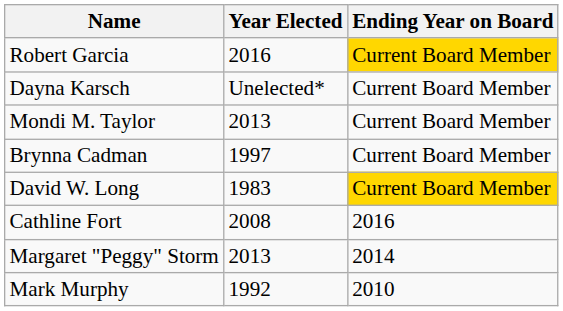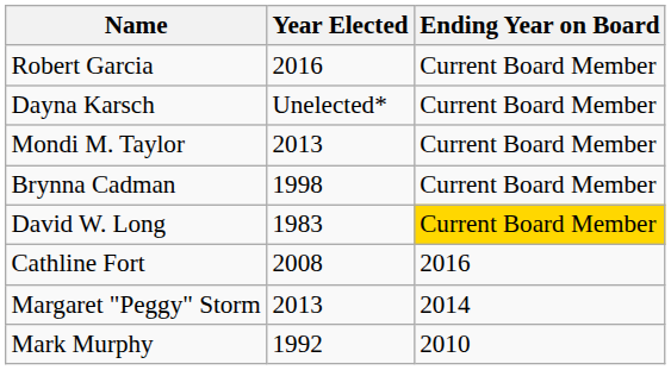Robert Garcia | Ending Year on Board: gold background -> no background
Brynna Cadman | Year Elected: 1997 -> 1998
